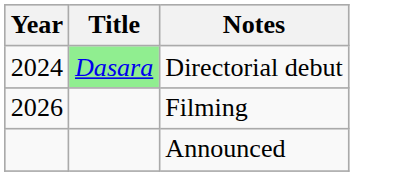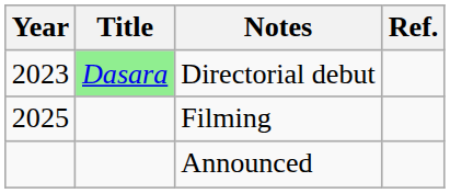+ column: Ref.
Directorial debut | Year: 2024 -> 2023
Filming | Year: 2026 -> 2025
